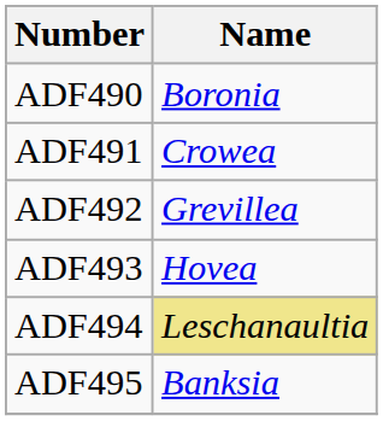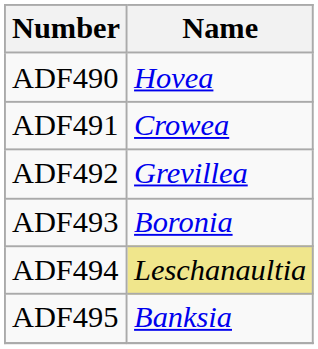ADF490 | Name: Boronia -> Hovea
ADF493 | Name: Hovea -> Boronia
